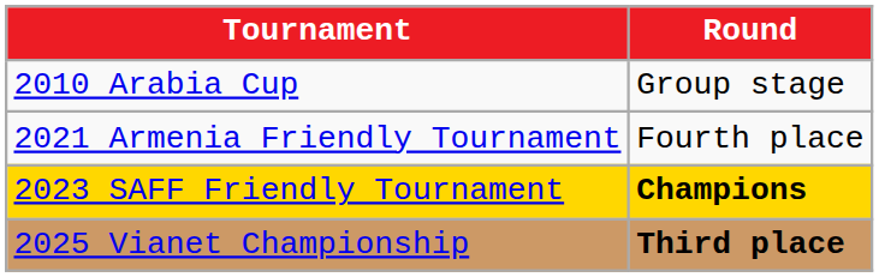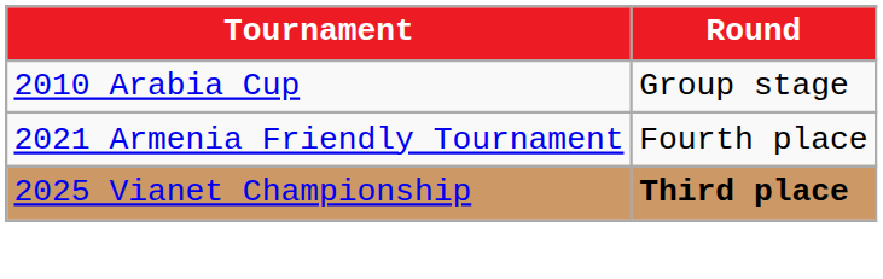- row: 2023 SAFF Friendly Tournament | Champions
